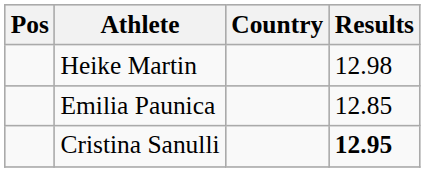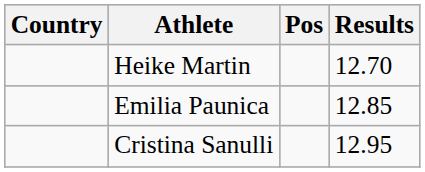columns swapped: Pos <-> Country
Heike Martin | Results: 12.98 -> 12.70
Cristina Sanulli | Results: bold -> normal
